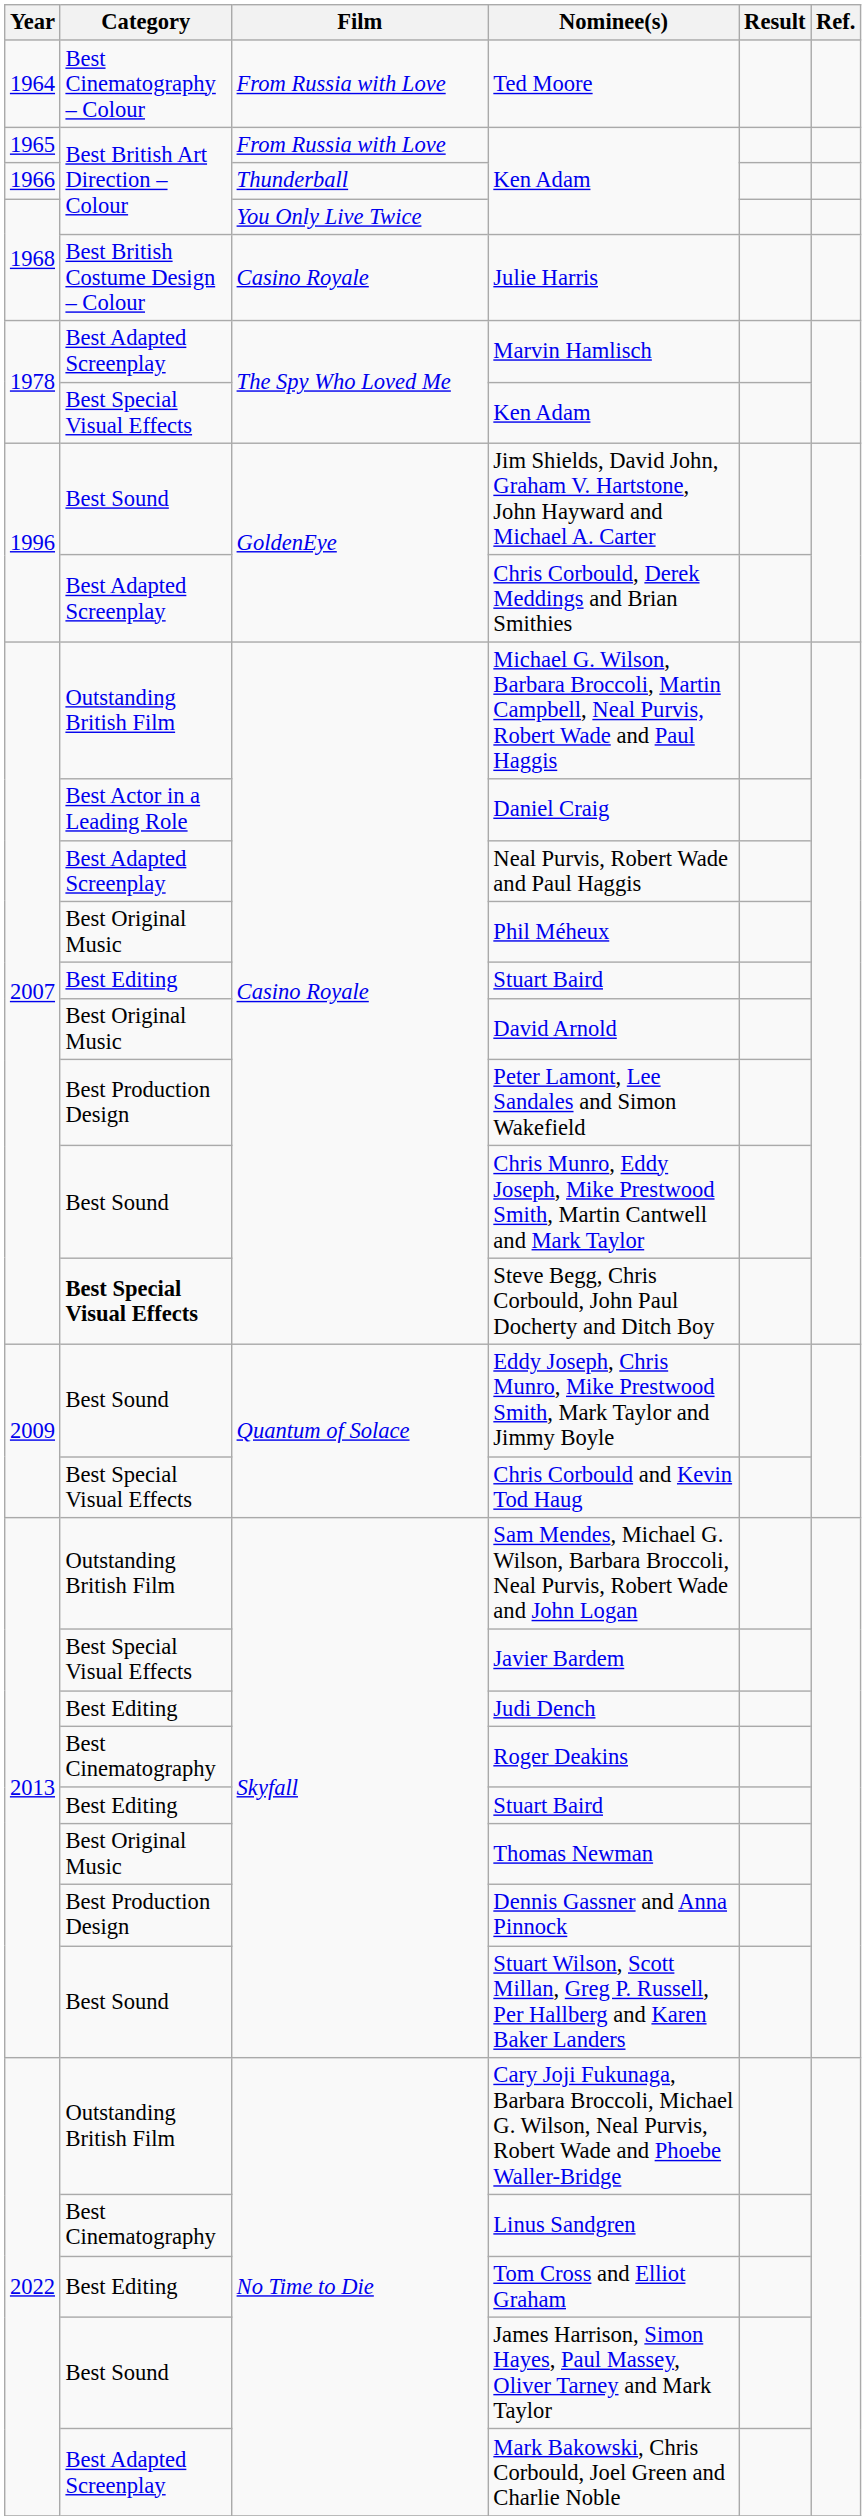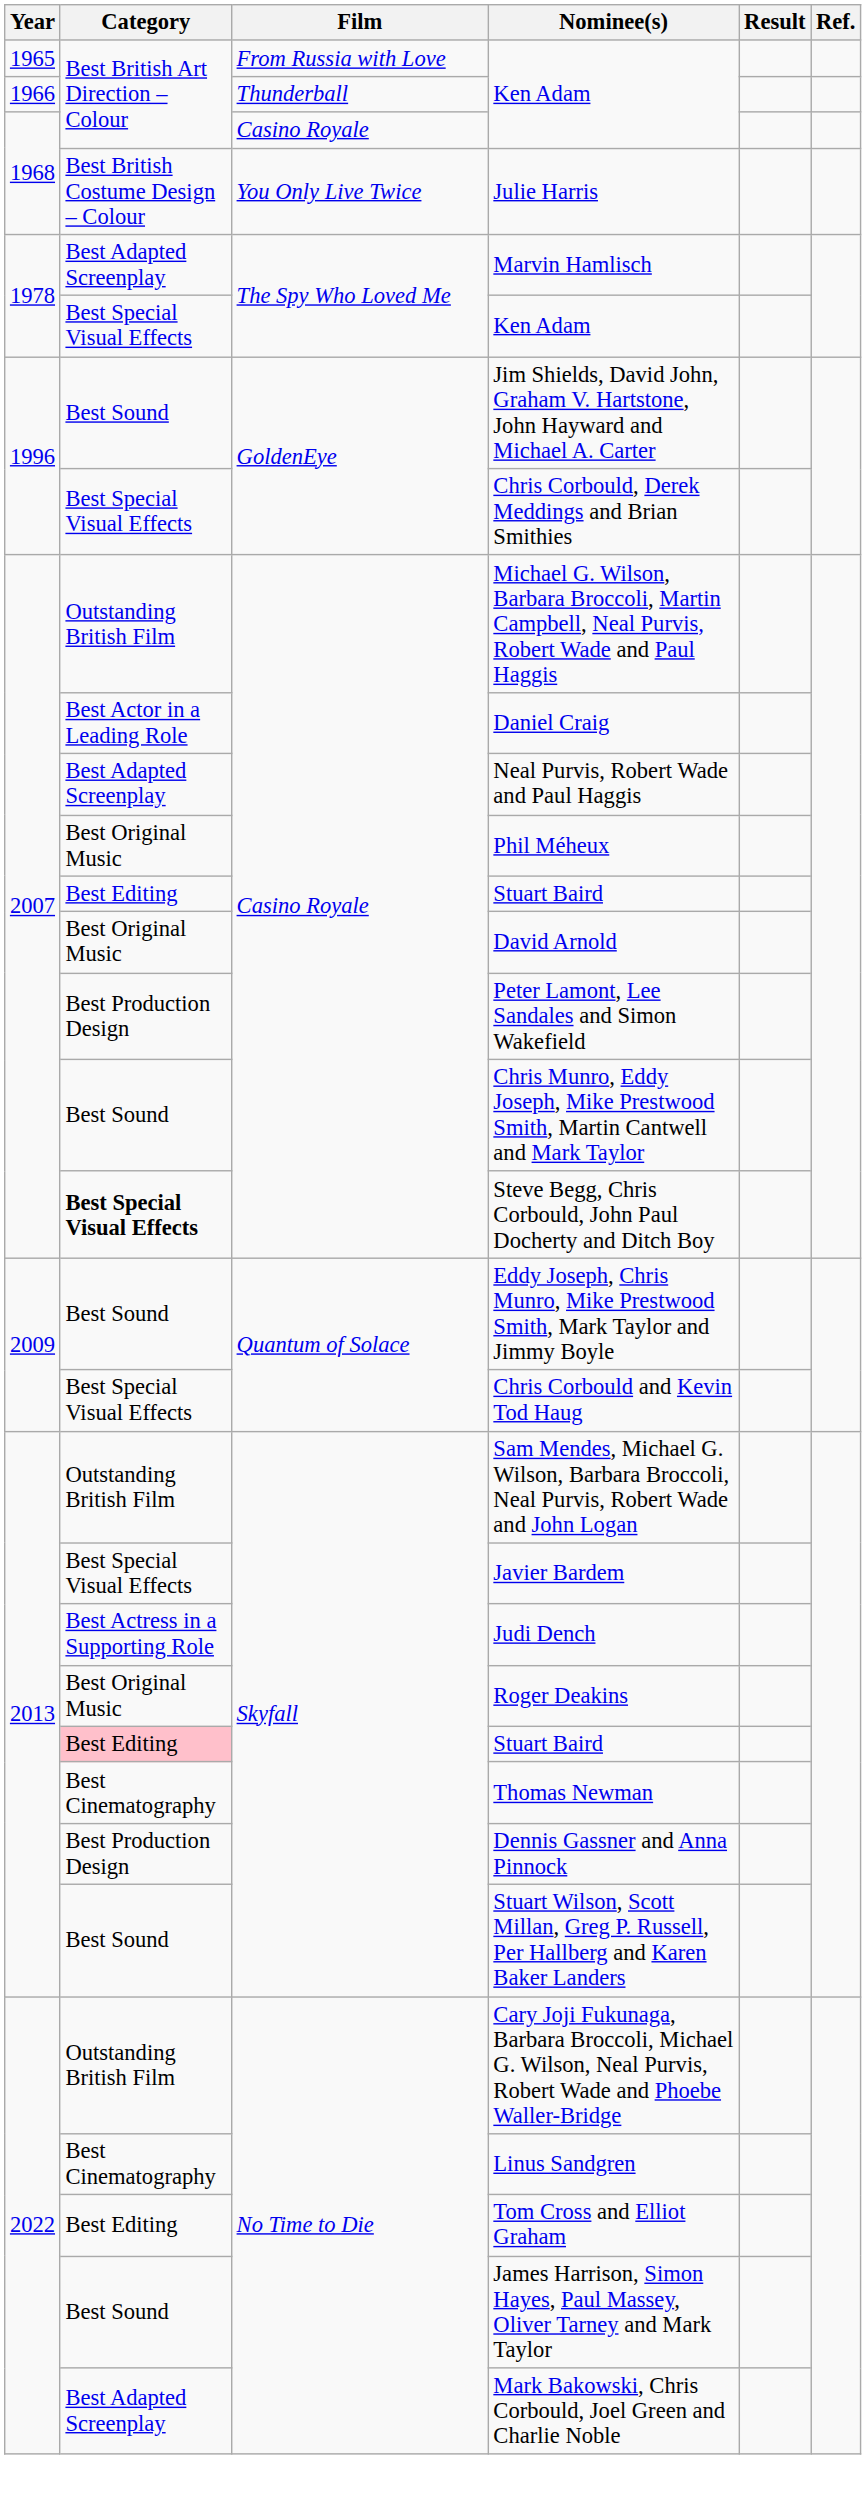- row: 1964 | Best Cinematography – Colour | From Russia with Love | Ted Moore
1968 / Ken Adam | Film: You Only Live Twice -> Casino Royale
Julie Harris | Film: Casino Royale -> You Only Live Twice
Chris Corbould, Derek Meddings and Brian Smithies | Category: Best Adapted Screenplay -> Best Special Visual Effects
Judi Dench | Category: Best Editing -> Best Actress in a Supporting Role
Roger Deakins | Category: Best Cinematography -> Best Original Music
2013 / Stuart Baird | Category: no background -> pink background
Thomas Newman | Category: Best Original Music -> Best Cinematography
